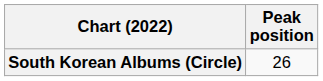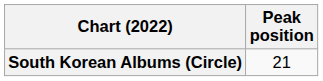South Korean Albums (Circle) | Peak position: 26 -> 21
